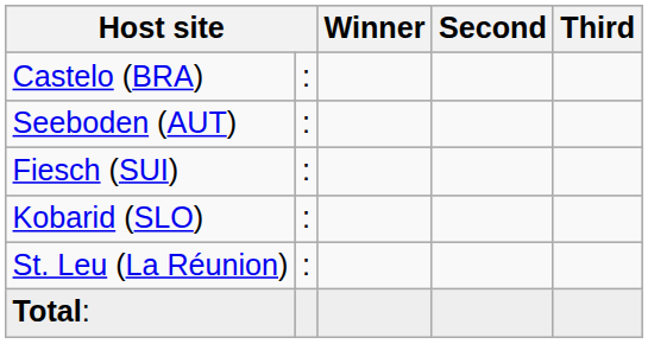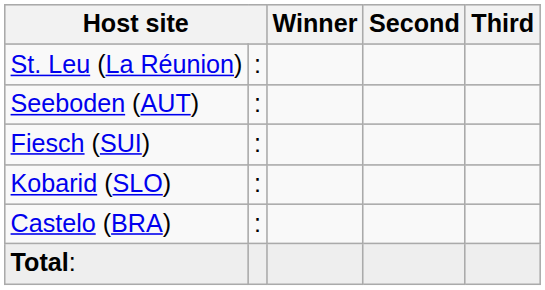rows swapped: Castelo (BRA) <-> St. Leu (La Réunion)
